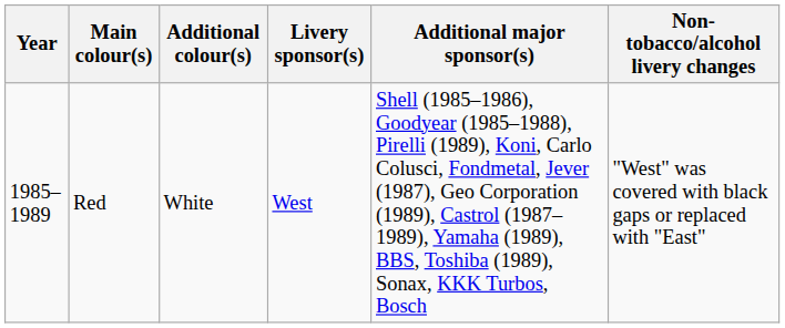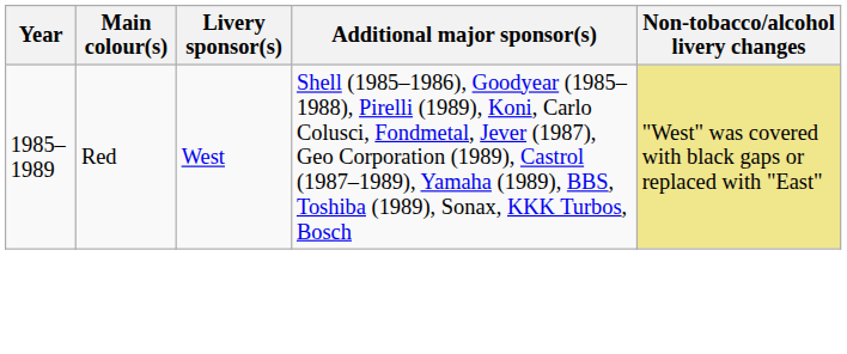- column: Additional colour(s) | White
Red | Non-tobacco/alcohol livery changes: no background -> khaki background
